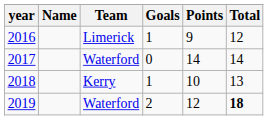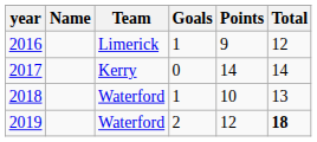2017 | Team: Waterford -> Kerry
2018 | Team: Kerry -> Waterford
